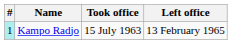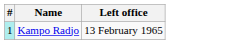- column: Took office | 15 July 1963
